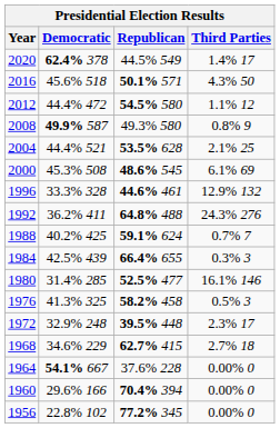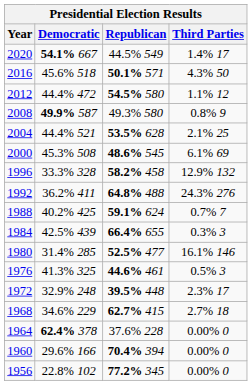2020 | Democratic: 62.4% 378 -> 54.1% 667
1996 | Republican: 44.6% 461 -> 58.2% 458
1976 | Republican: 58.2% 458 -> 44.6% 461
1964 | Democratic: 54.1% 667 -> 62.4% 378
